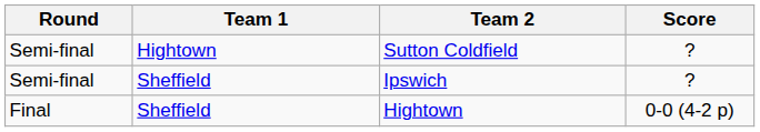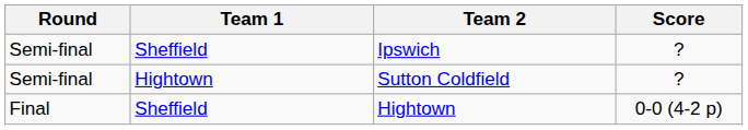rows swapped: Ipswich <-> Sutton Coldfield
